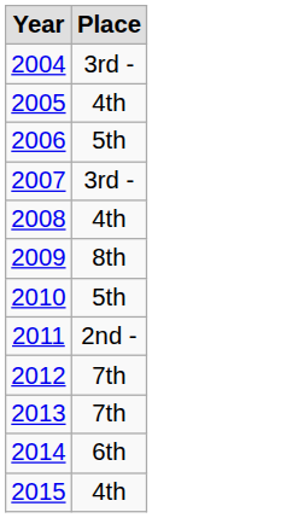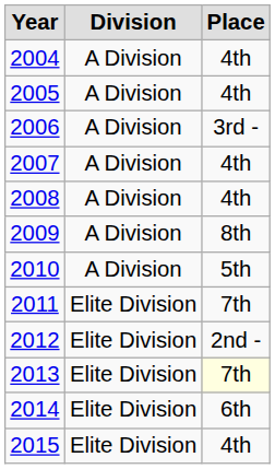+ column: Division | A Division | A Division | A Division | A Division | A Division | A Division | A Division | Elite Division | Elite Division | Elite Division | Elite Division | Elite Division
2004 | Place: 3rd - -> 4th
2006 | Place: 5th -> 3rd -
2007 | Place: 3rd - -> 4th
2011 | Place: 2nd - -> 7th
2012 | Place: 7th -> 2nd -
2013 | Place: no background -> lightyellow background
